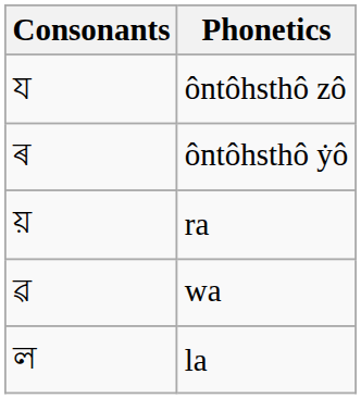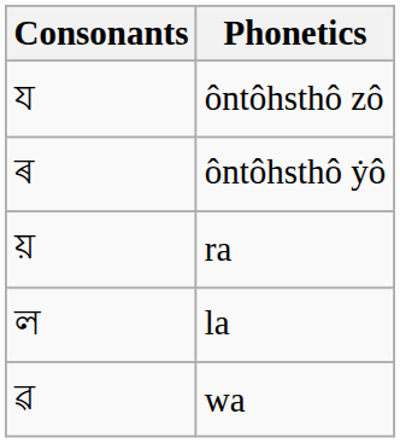rows swapped: la <-> wa
